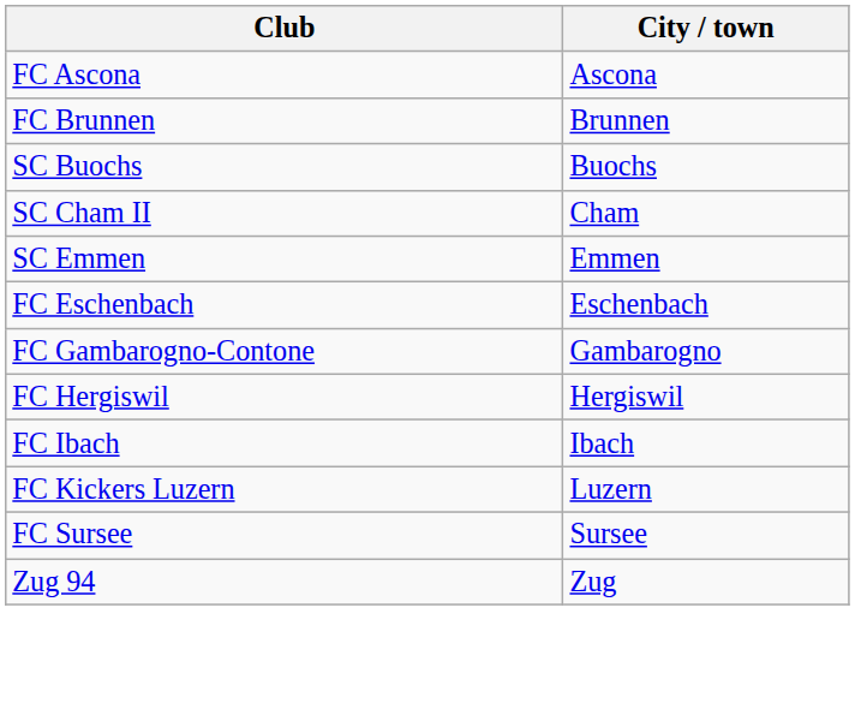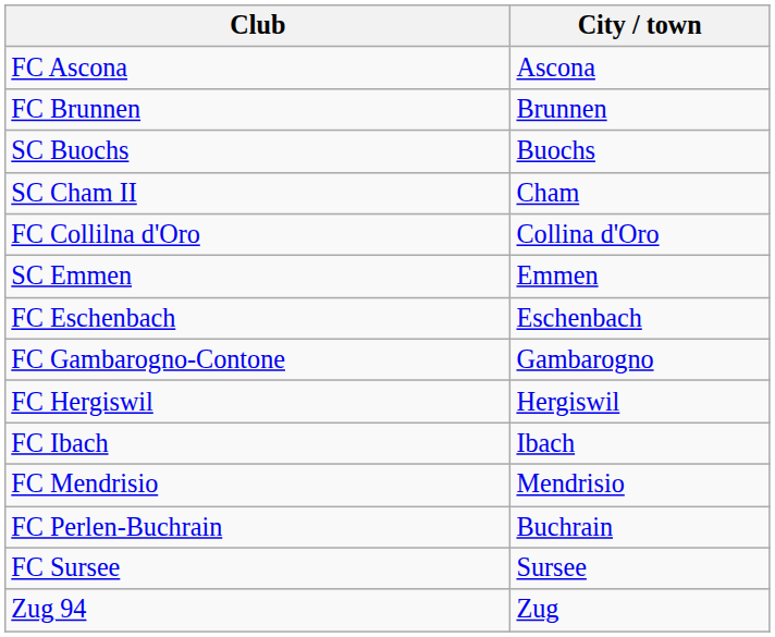+ row: FC Collilna d'Oro | Collina d'Oro
- row: FC Kickers Luzern | Luzern
+ row: FC Mendrisio | Mendrisio
+ row: FC Perlen-Buchrain | Buchrain
